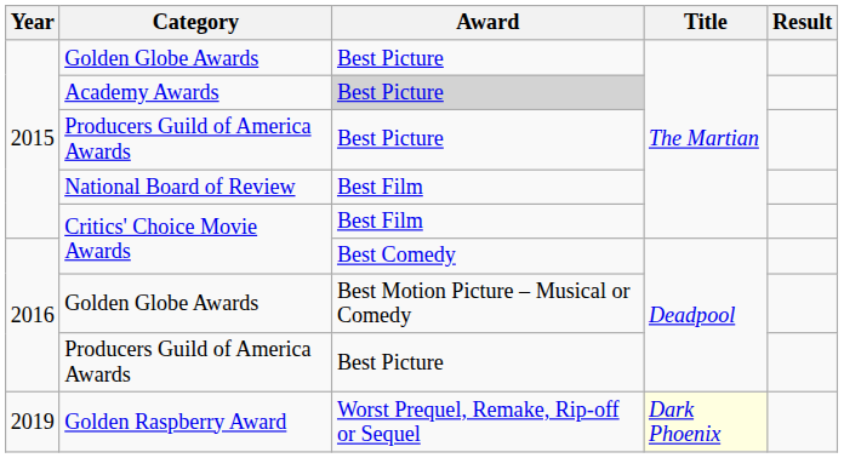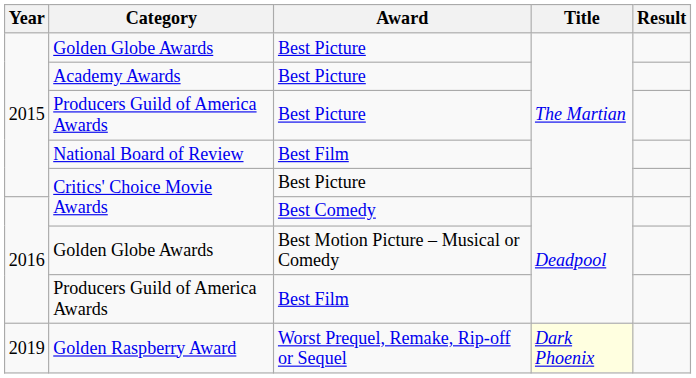Academy Awards | Award: lightgrey background -> no background
2015 / Critics' Choice Movie Awards | Award: Best Film -> Best Picture
2016 / Producers Guild of America Awards | Award: Best Picture -> Best Film
